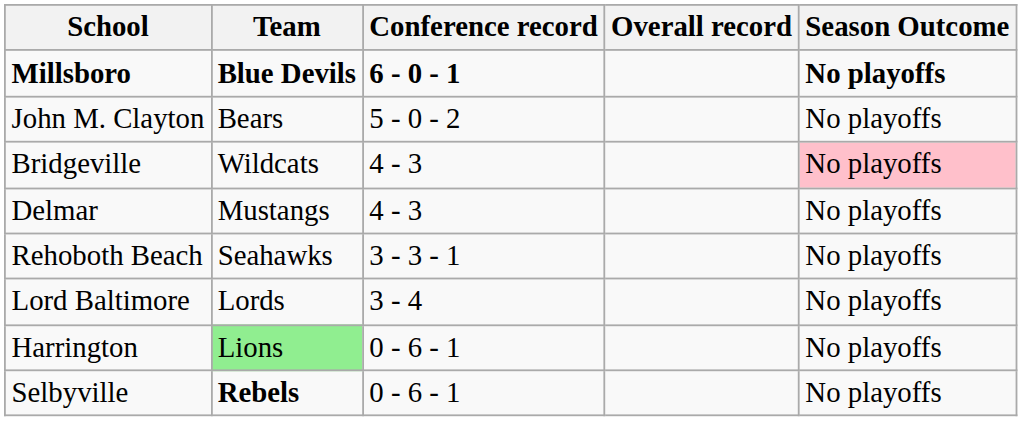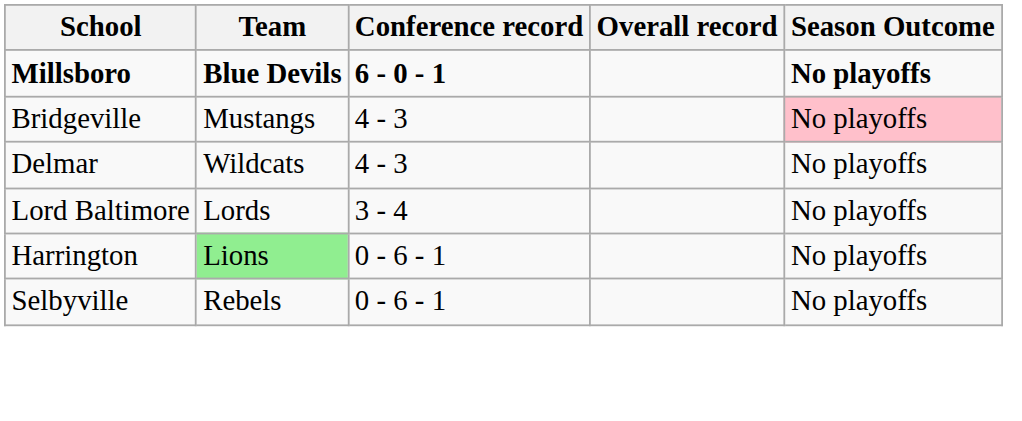- row: John M. Clayton | Bears | 5 - 0 - 2 | No playoffs
Bridgeville | Team: Wildcats -> Mustangs
Delmar | Team: Mustangs -> Wildcats
- row: Rehoboth Beach | Seahawks | 3 - 3 - 1 | No playoffs
Selbyville | Team: bold -> normal
